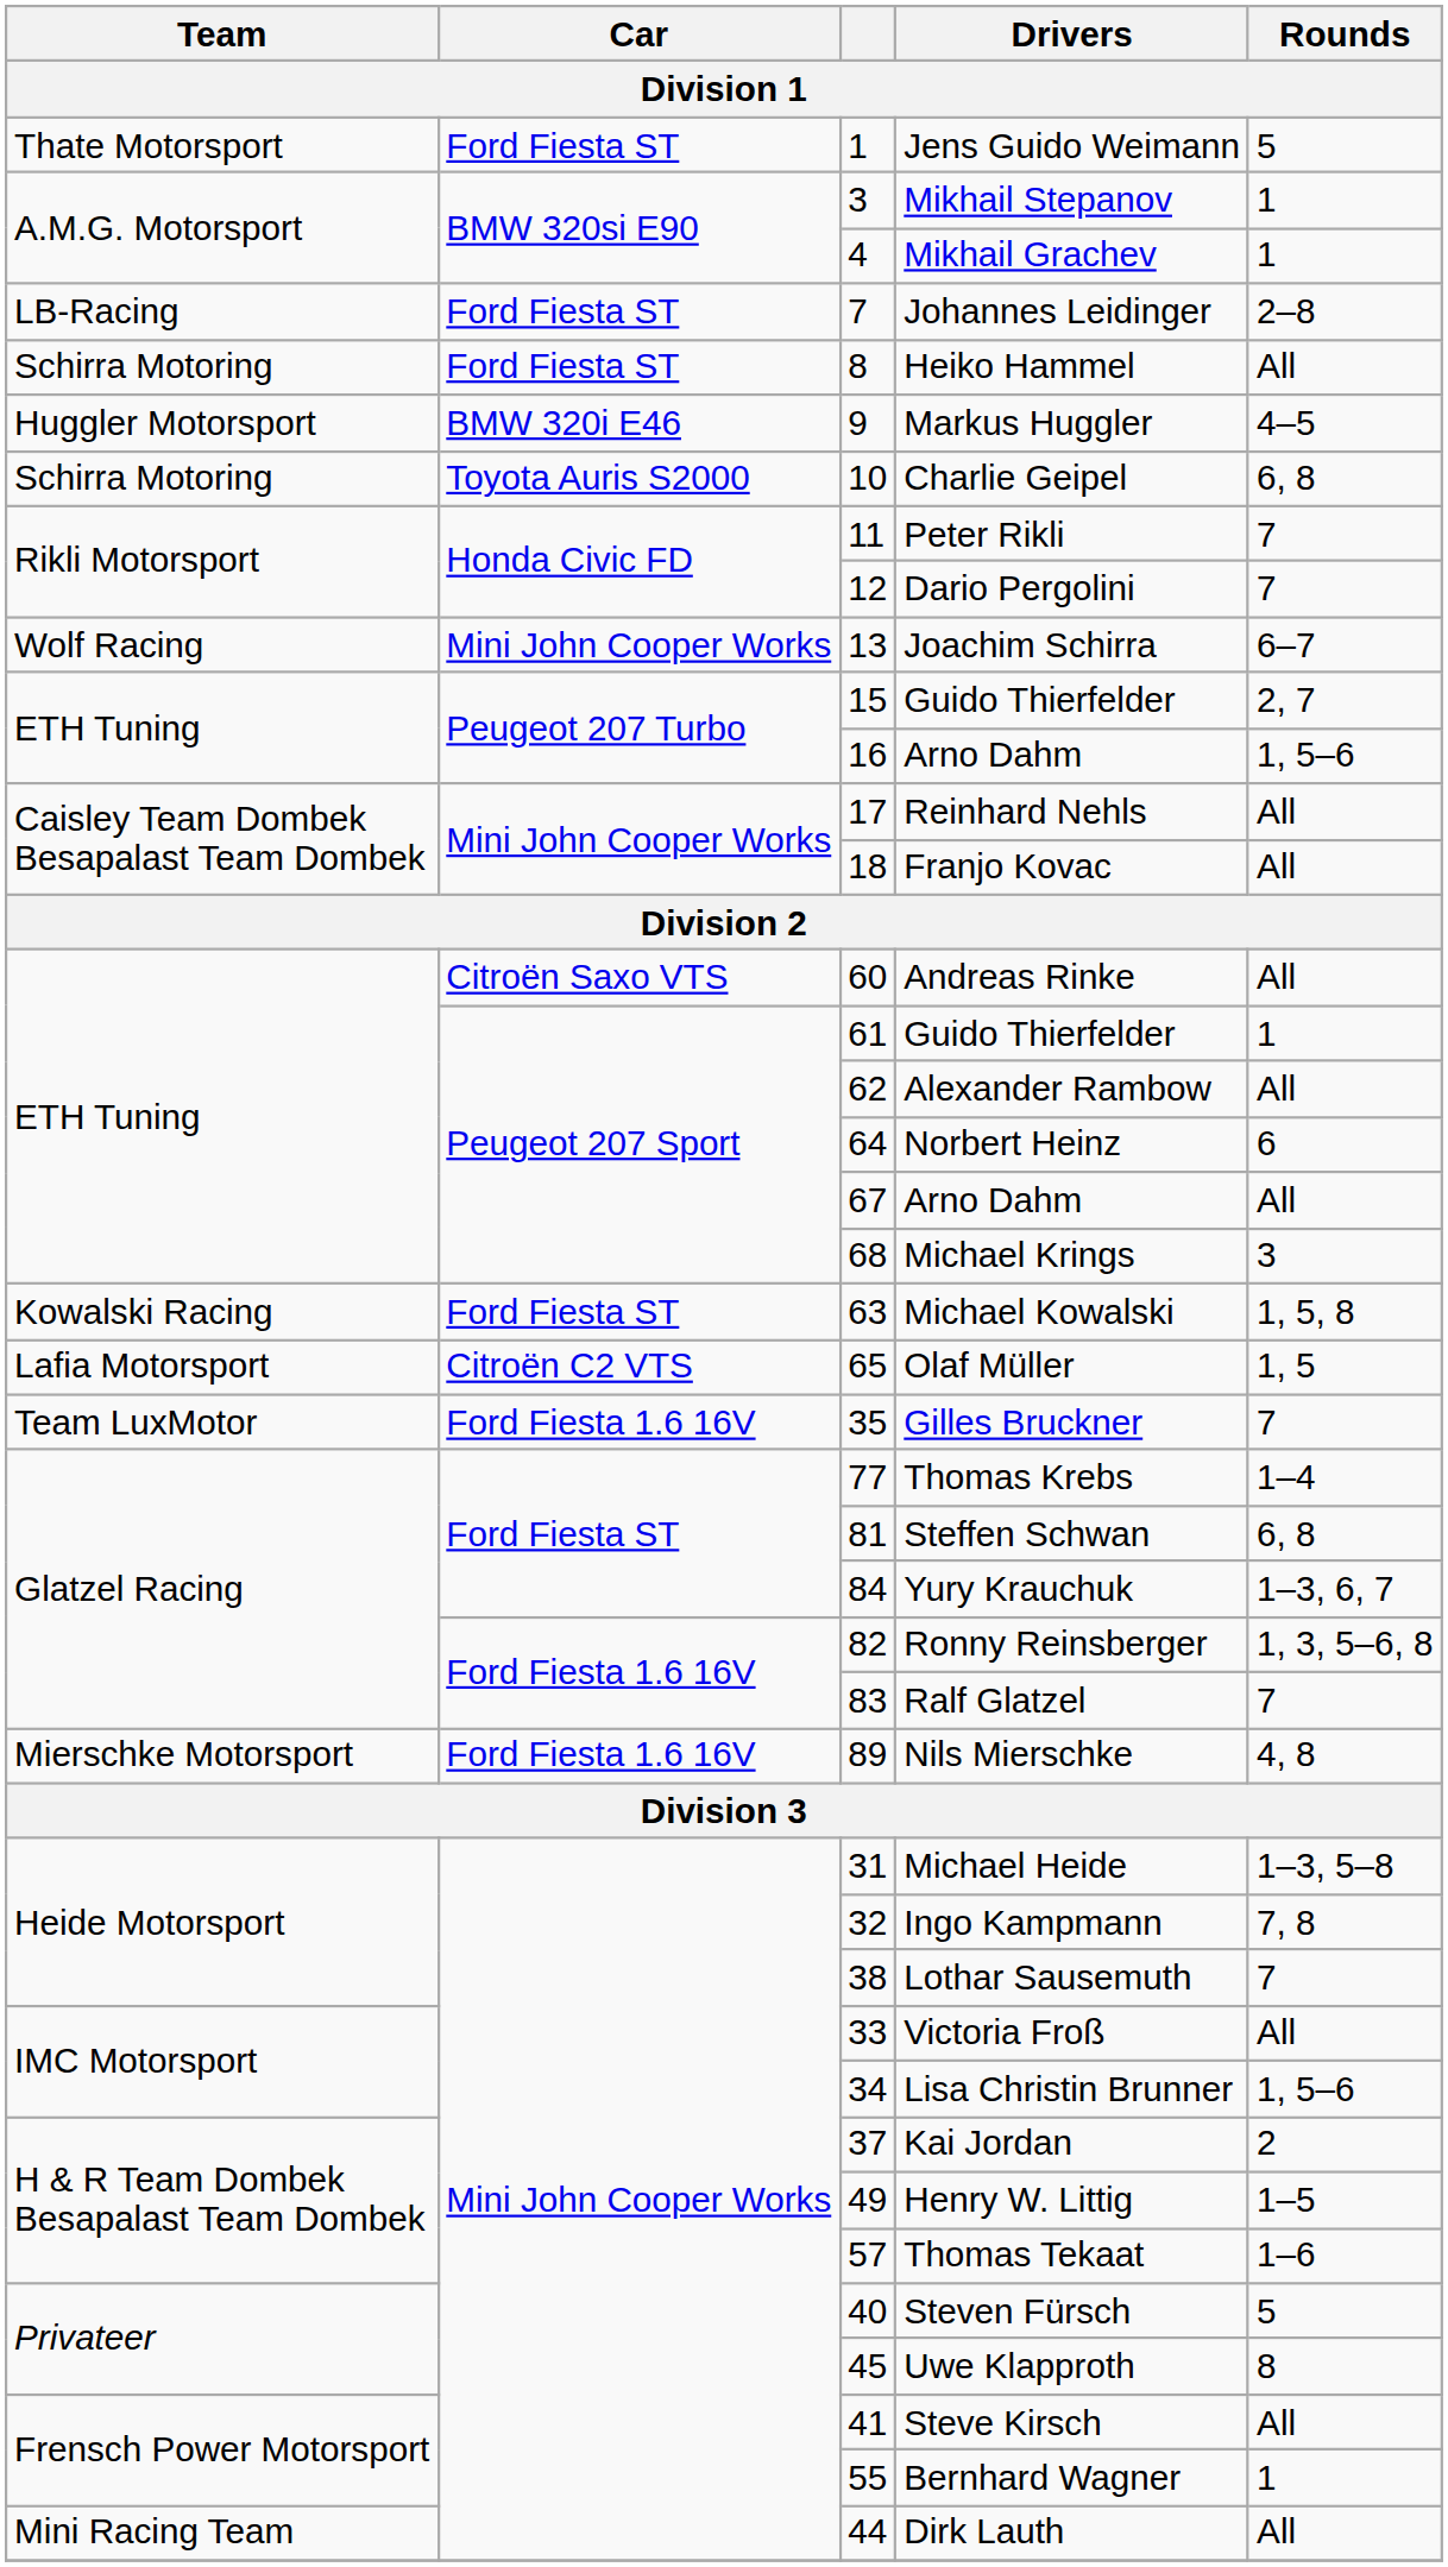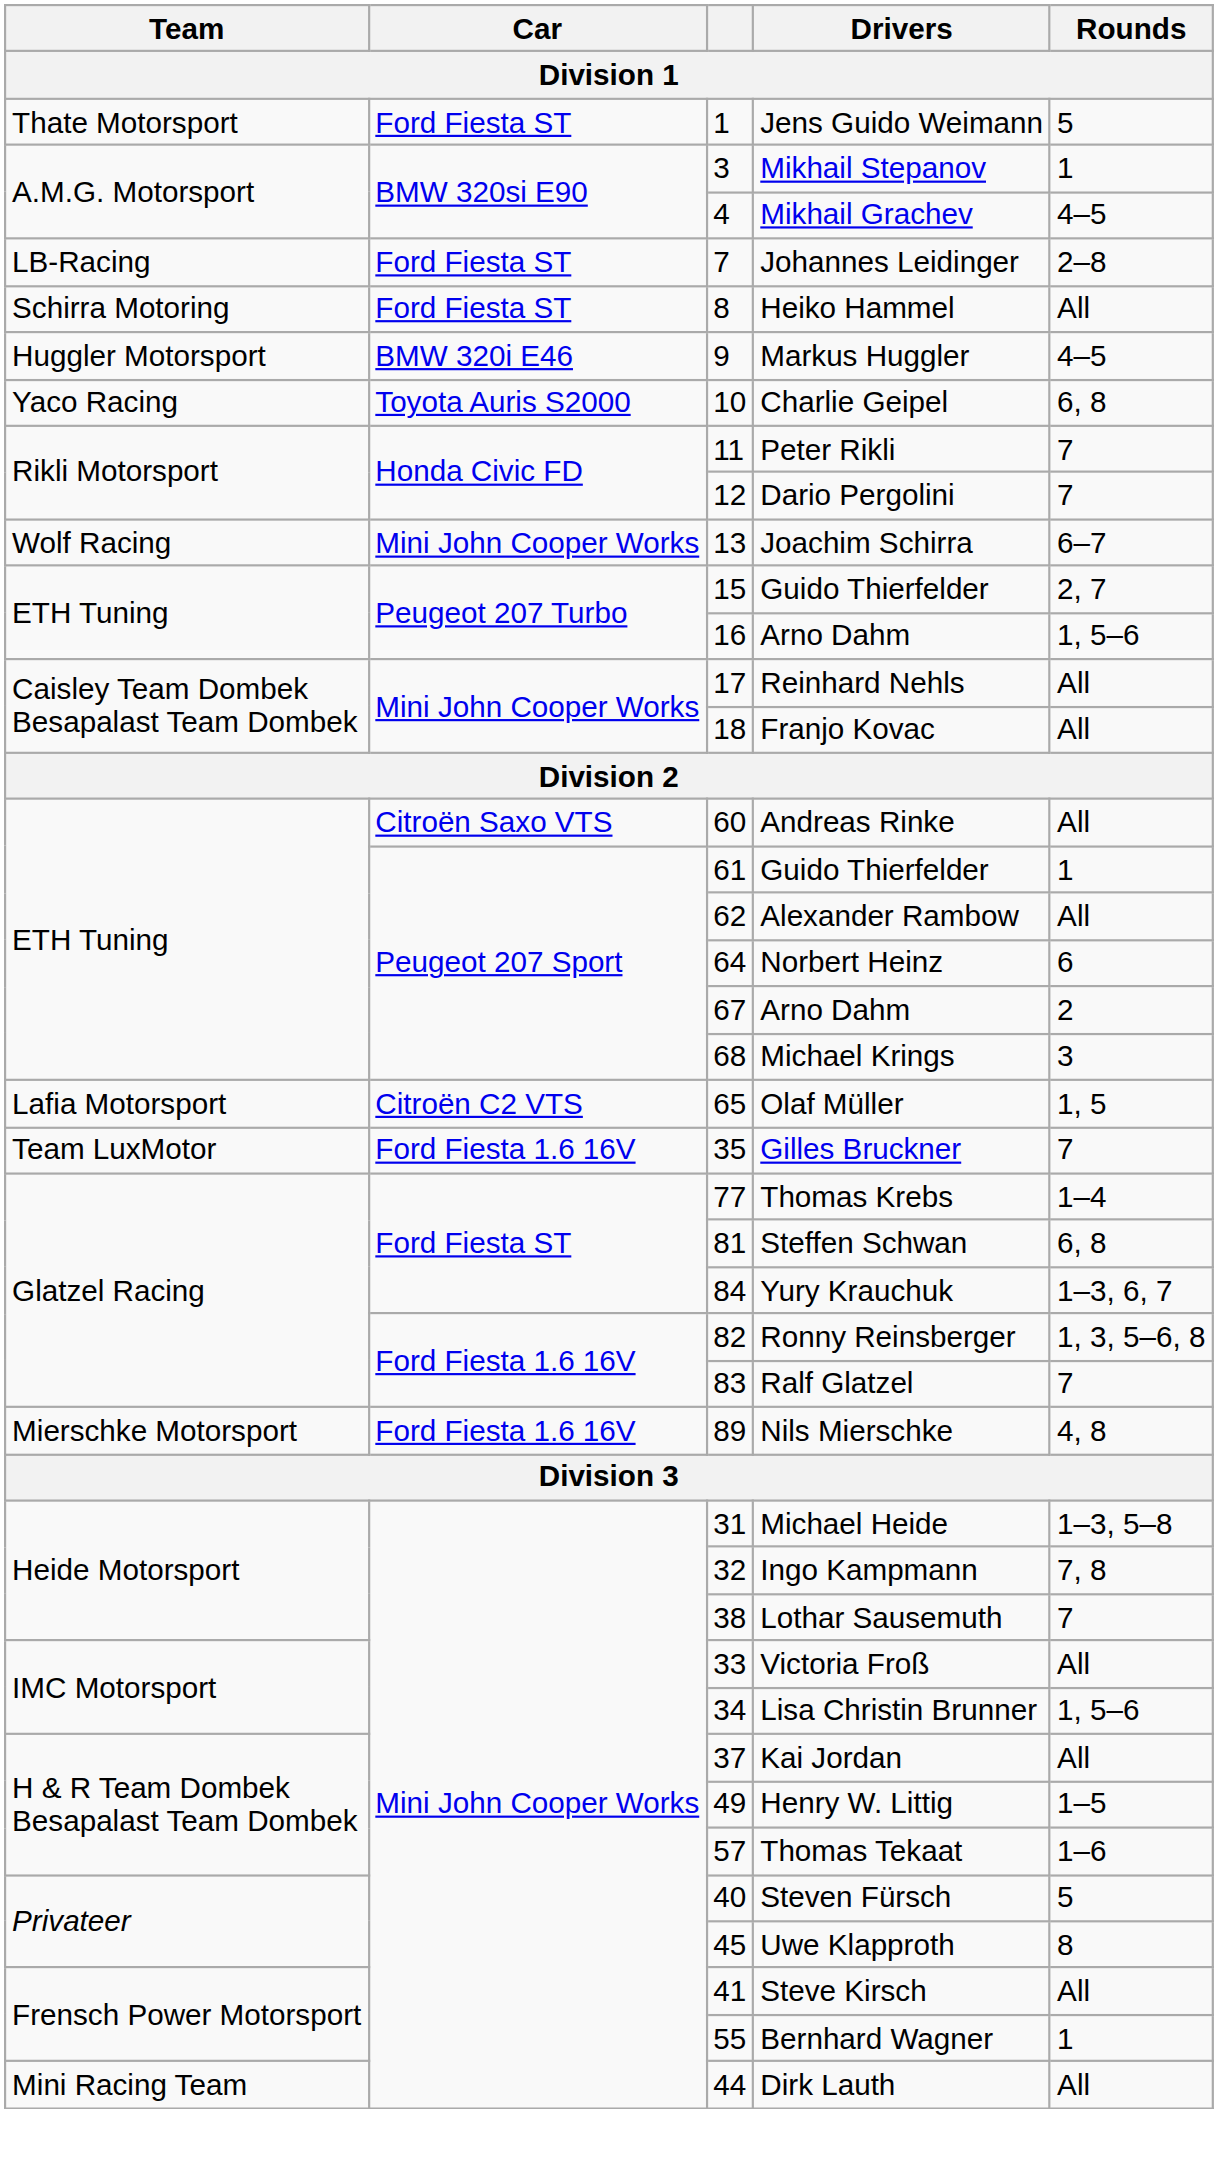Mikhail Grachev | Rounds: 1 -> 4–5
Charlie Geipel | Team: Schirra Motoring -> Yaco Racing
67 / Arno Dahm | Rounds: All -> 2
- row: Kowalski Racing | Ford Fiesta ST | 63 | Michael Kowalski | 1, 5, 8
Kai Jordan | Rounds: 2 -> All
